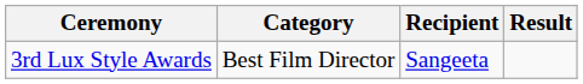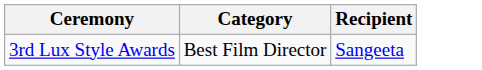- column: Result
